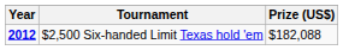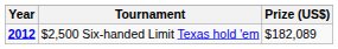$2,500 Six-handed Limit Texas hold 'em | Prize (US$): $182,088 -> $182,089
